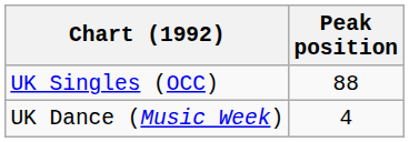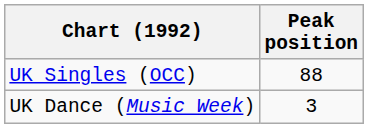UK Dance (Music Week) | Peak position: 4 -> 3
